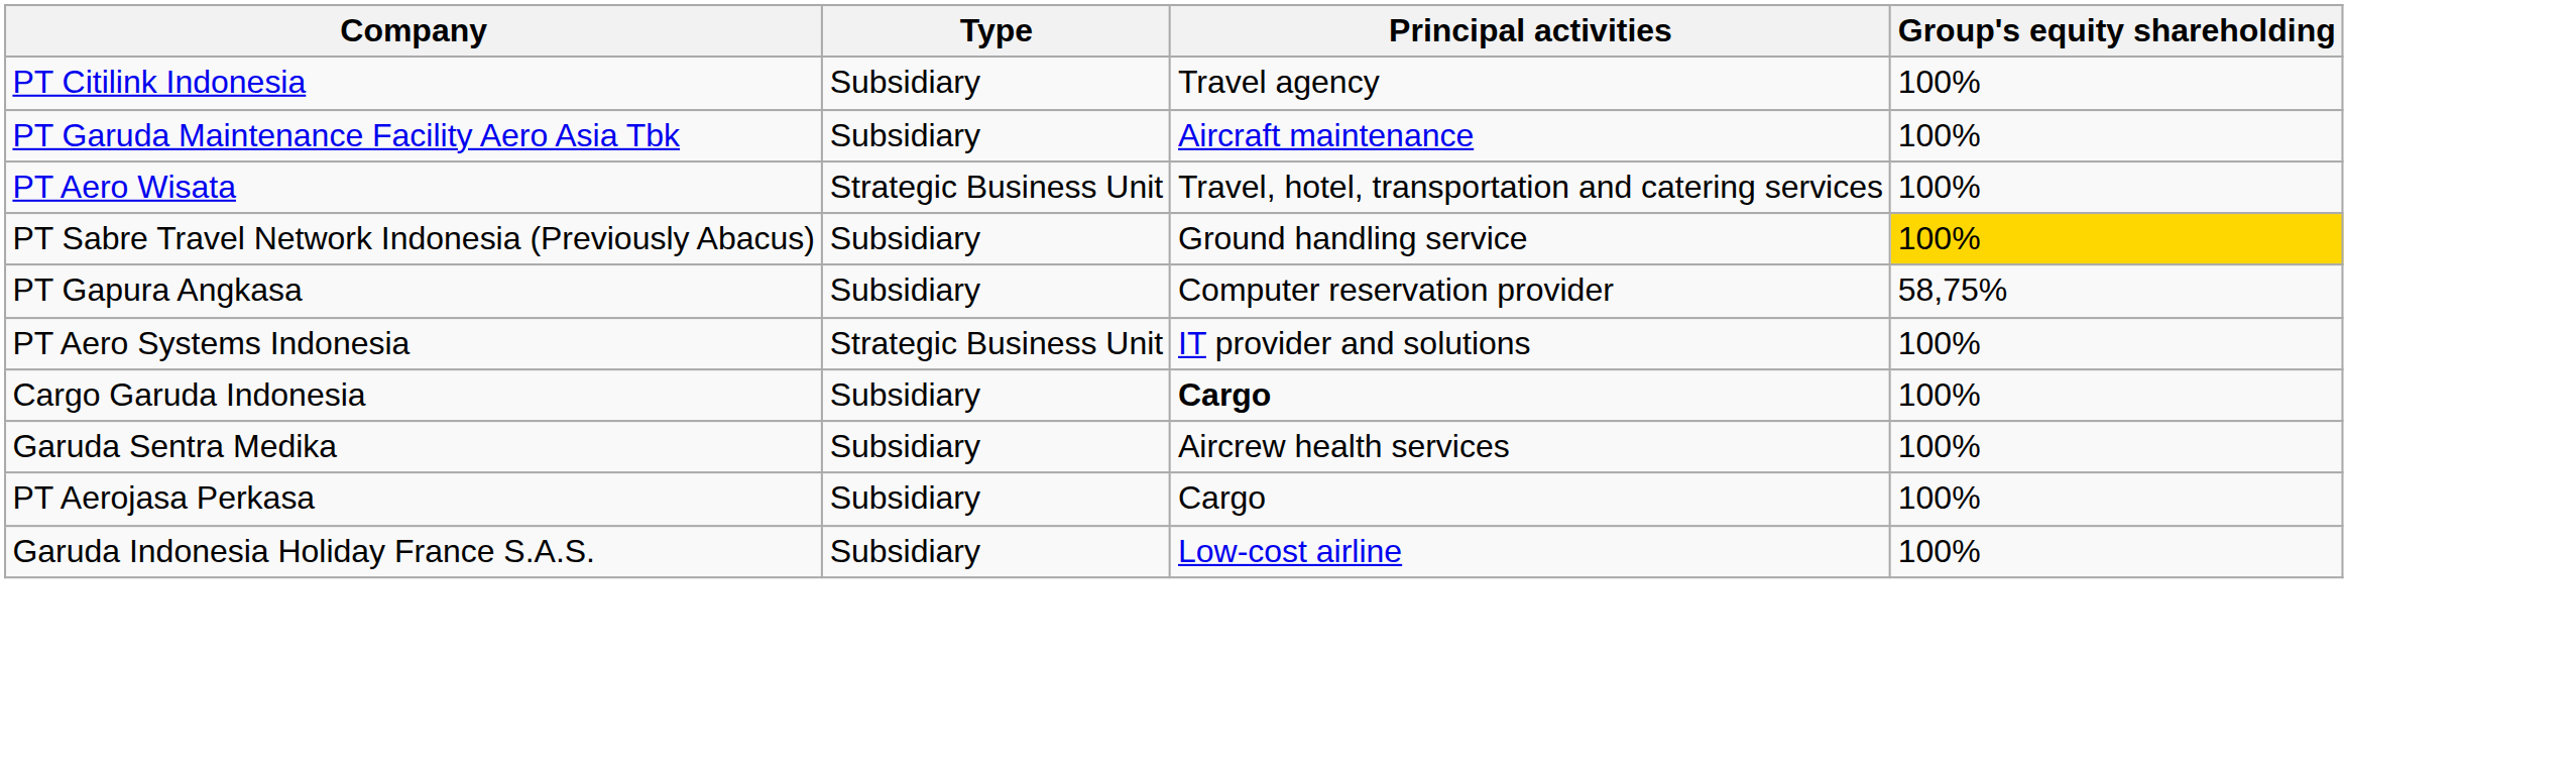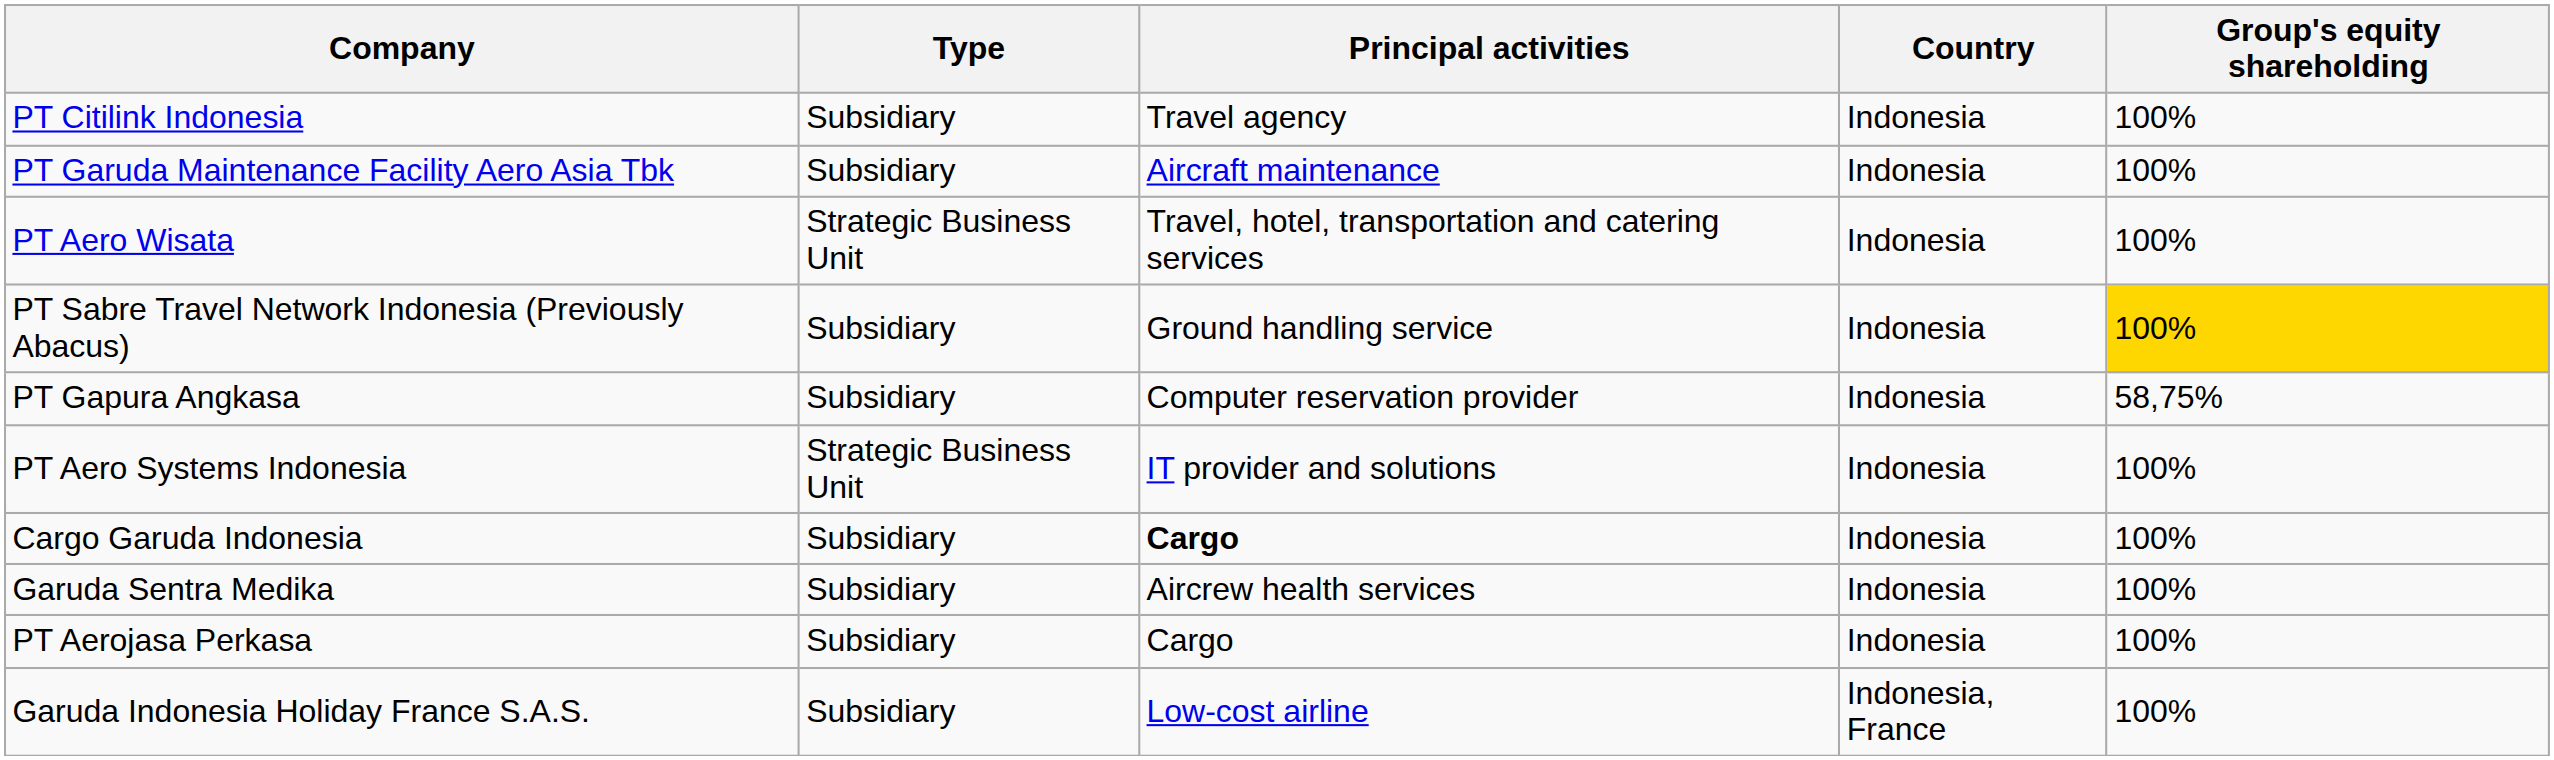+ column: Country | Indonesia | Indonesia | Indonesia | Indonesia | Indonesia | Indonesia | Indonesia | Indonesia | Indonesia | Indonesia, France
